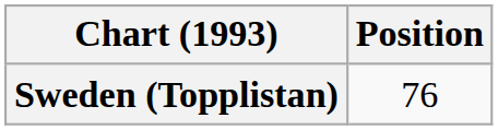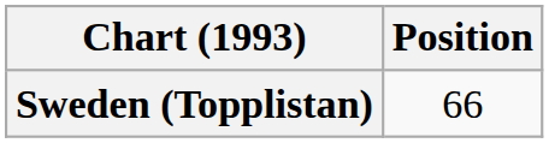Sweden (Topplistan) | Position: 76 -> 66
